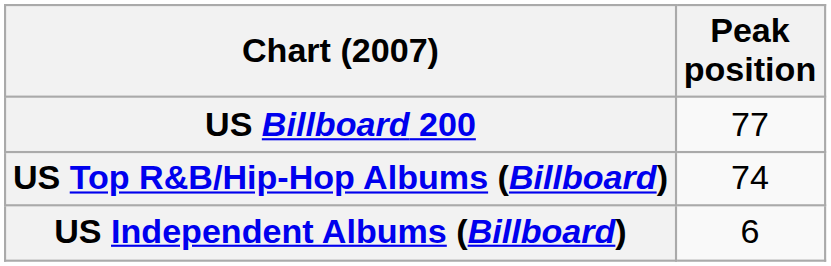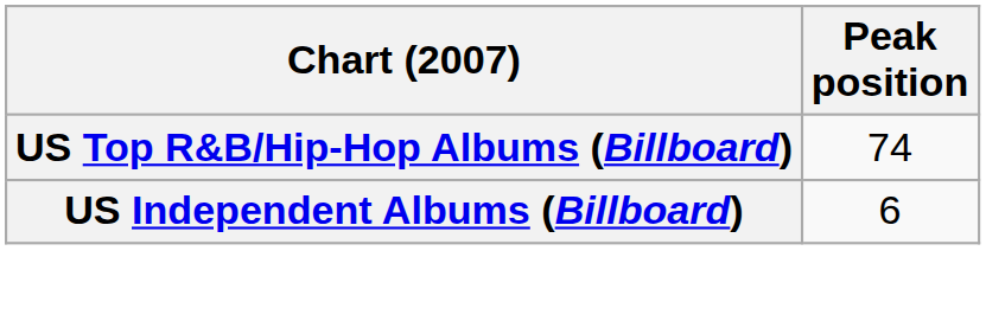- row: US Billboard 200 | 77
